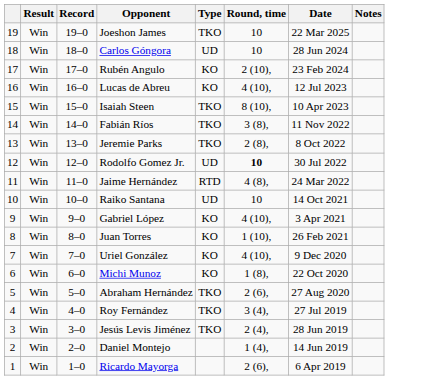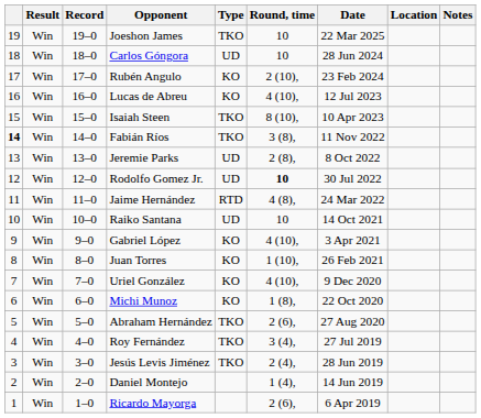+ column: Location
Fabián Ríos | column 1: normal -> bold
Jeremie Parks | Type: TKO -> UD
